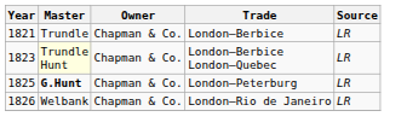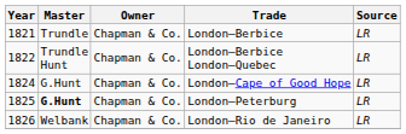London–Berbice London–Quebec | Year: 1823 -> 1822
London–Berbice London–Quebec | Master: lightyellow background -> no background
+ row: 1824 | G.Hunt | Chapman & Co. | London–Cape of Good Hope | LR
